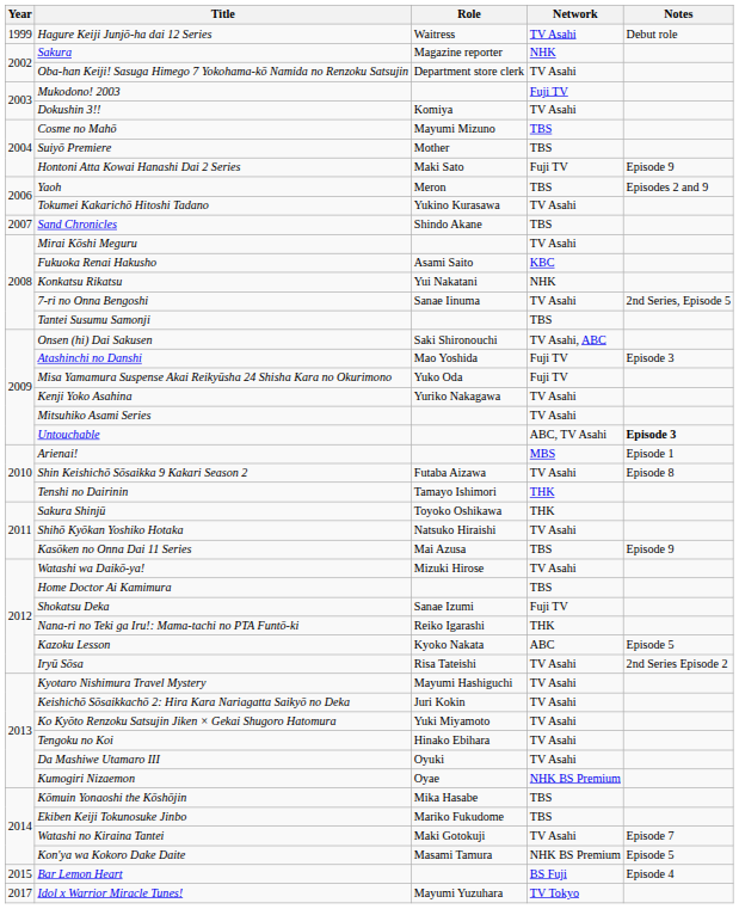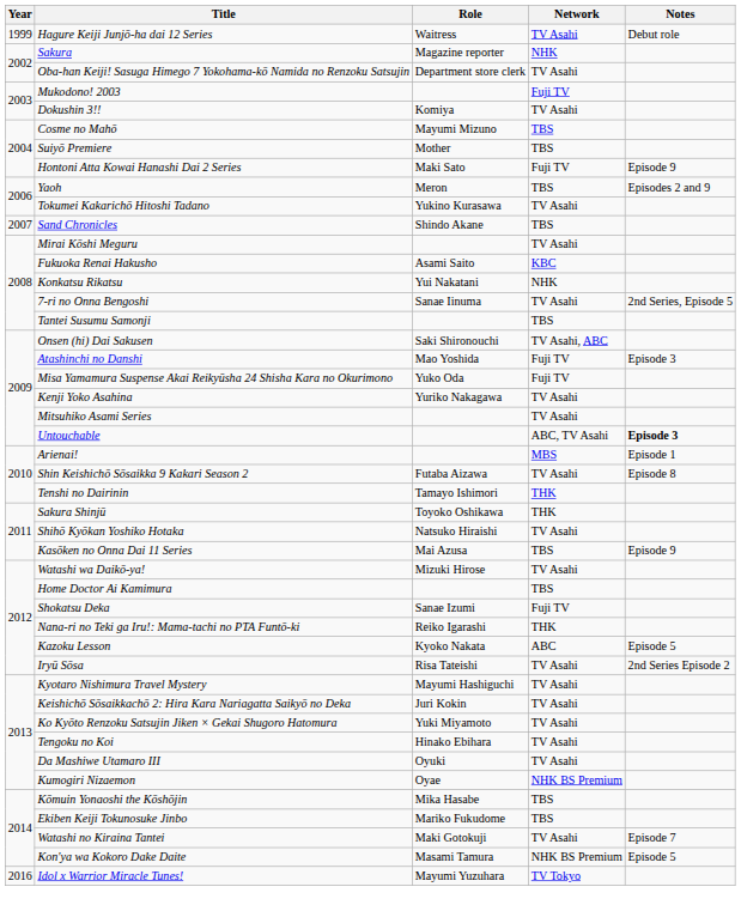- row: 2015 | Bar Lemon Heart | BS Fuji | Episode 4
Idol x Warrior Miracle Tunes! | Year: 2017 -> 2016
